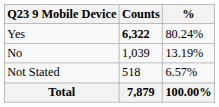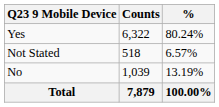Yes | Counts: bold -> normal
rows swapped: No <-> Not Stated
